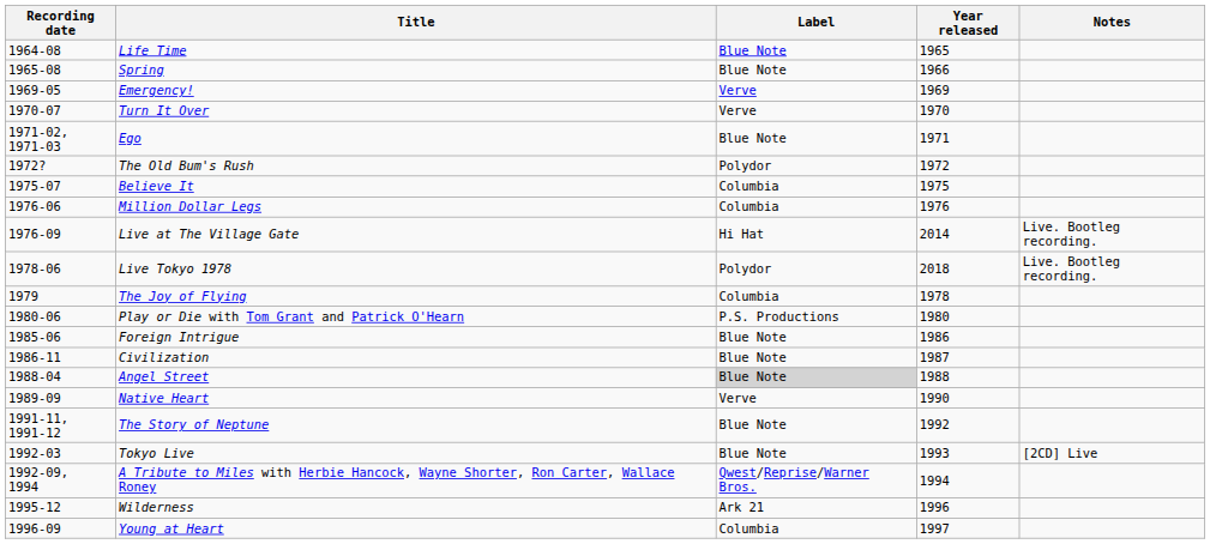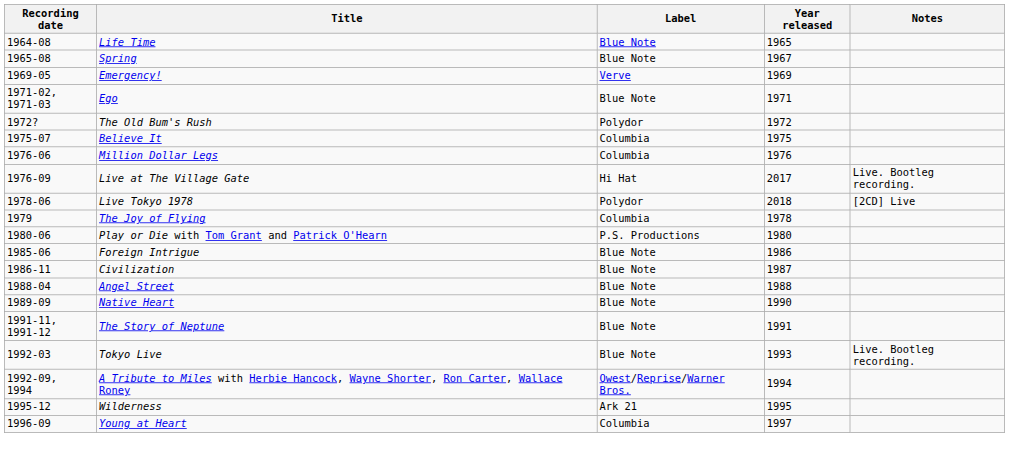Spring | Year released: 1966 -> 1967
- row: 1970-07 | Turn It Over | Verve | 1970
Live at The Village Gate | Year released: 2014 -> 2017
Live Tokyo 1978 | Notes: Live. Bootleg recording. -> [2CD] Live
Angel Street | Label: lightgrey background -> no background
Native Heart | Label: Verve -> Blue Note
The Story of Neptune | Year released: 1992 -> 1991
Tokyo Live | Notes: [2CD] Live -> Live. Bootleg recording.
Wilderness | Year released: 1996 -> 1995
